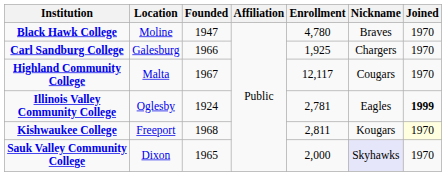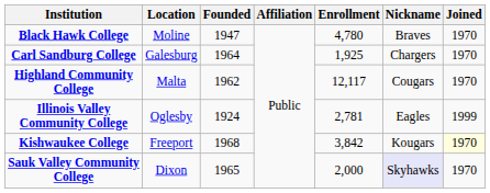Carl Sandburg College | Founded: 1966 -> 1964
Highland Community College | Founded: 1967 -> 1962
Illinois Valley Community College | Joined: bold -> normal
Kishwaukee College | Enrollment: 2,811 -> 3,842
